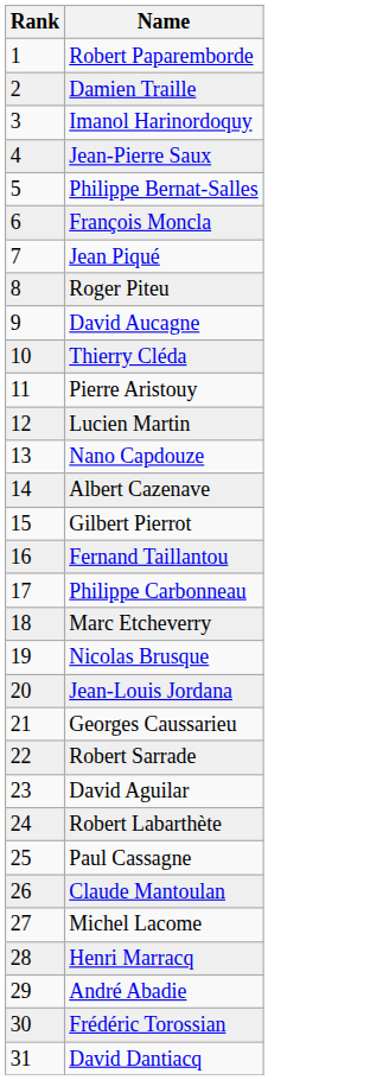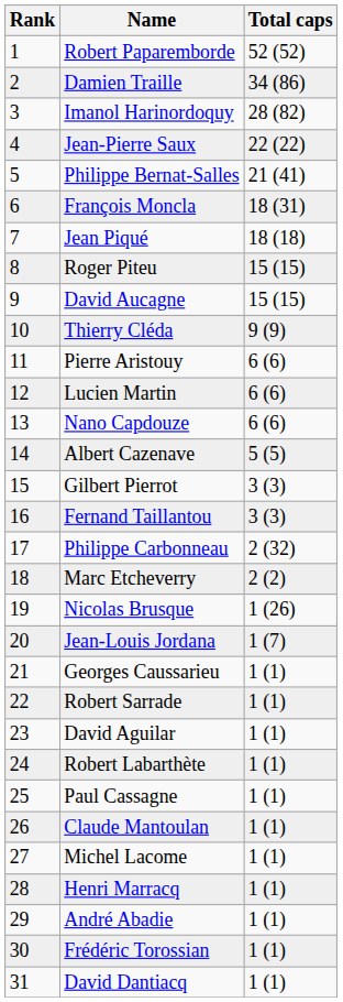+ column: Total caps | 52 (52) | 34 (86) | 28 (82) | 22 (22) | 21 (41) | 18 (31) | 18 (18) | 15 (15) | 15 (15) | 9 (9) | 6 (6) | 6 (6) | 6 (6) | 5 (5) | 3 (3) | 3 (3) | 2 (32) | 2 (2) | 1 (26) | 1 (7) | 1 (1) | 1 (1) | 1 (1) | 1 (1) | 1 (1) | 1 (1) | 1 (1) | 1 (1) | 1 (1) | 1 (1) | 1 (1)
